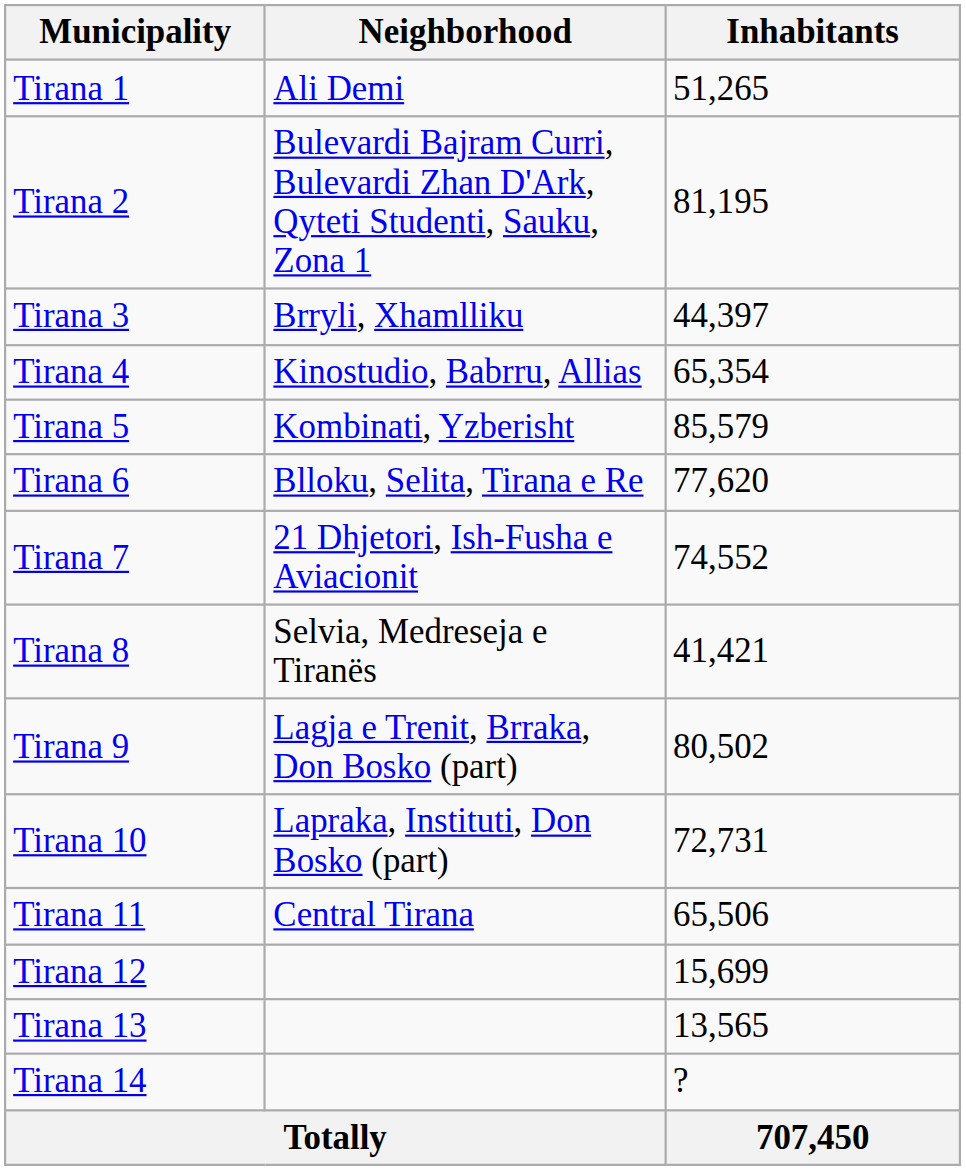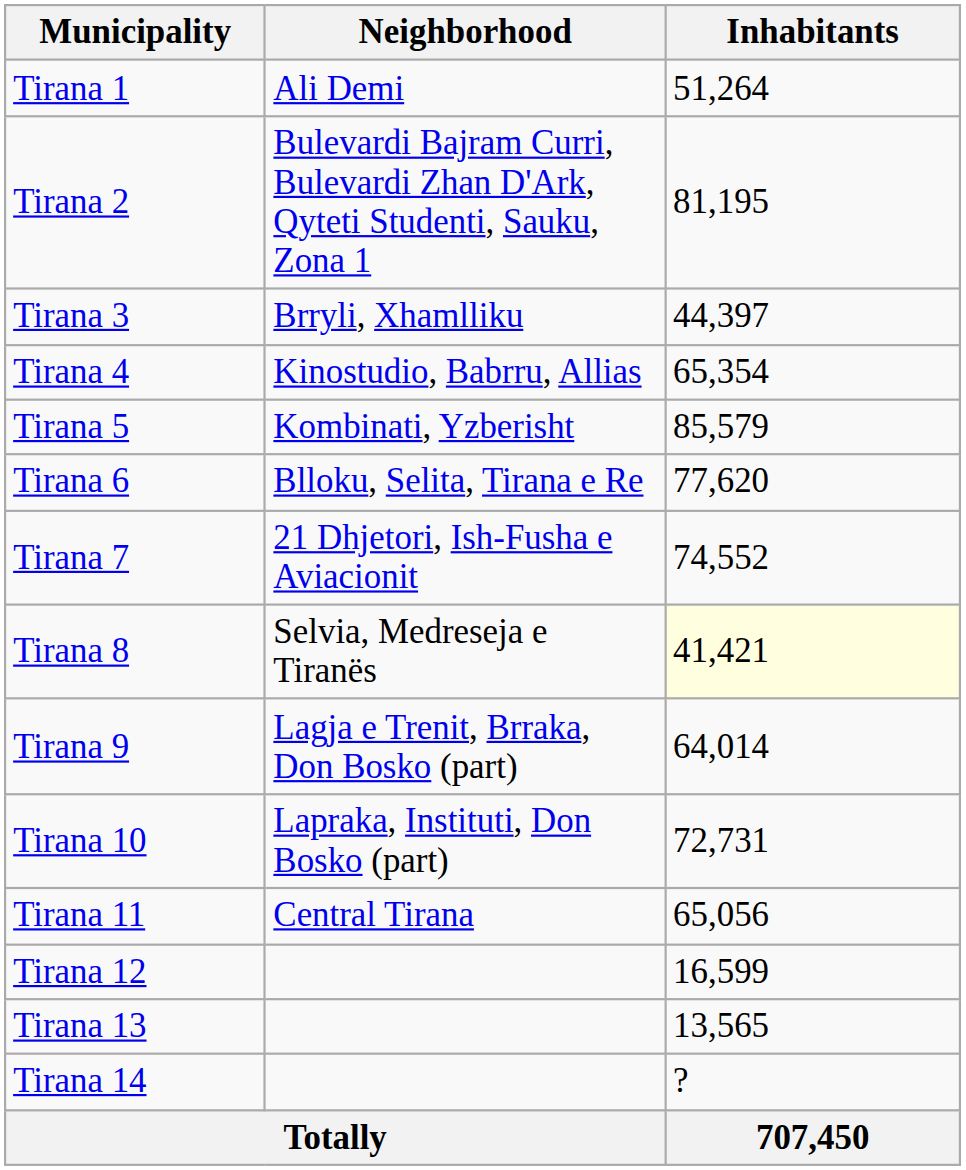Tirana 1 | Inhabitants: 51,265 -> 51,264
Tirana 8 | Inhabitants: no background -> lightyellow background
Tirana 9 | Inhabitants: 80,502 -> 64,014
Tirana 11 | Inhabitants: 65,506 -> 65,056
Tirana 12 | Inhabitants: 15,699 -> 16,599
